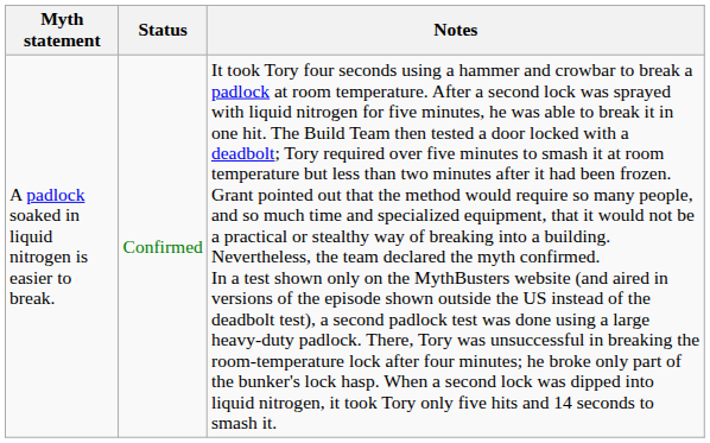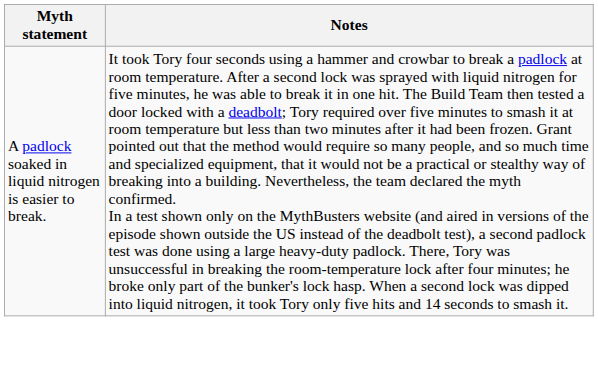- column: Status | Confirmed
